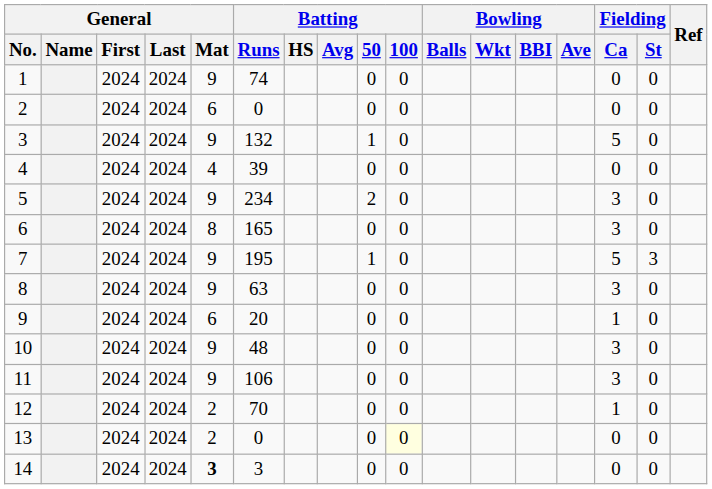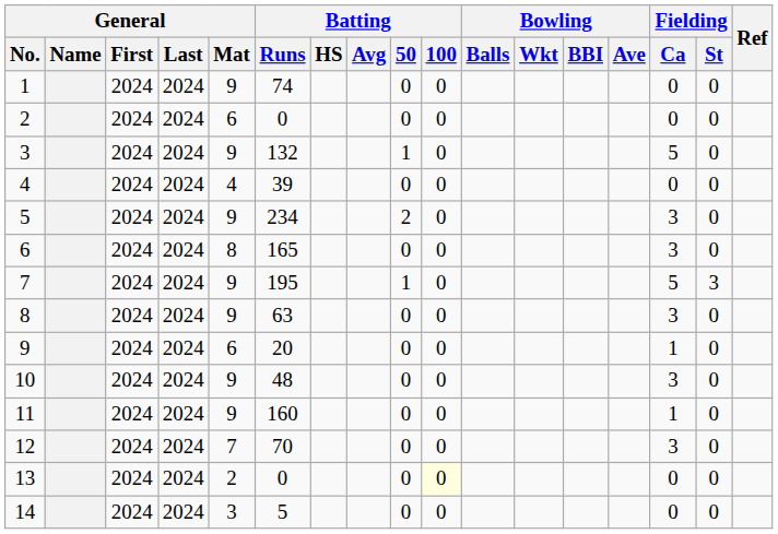11 | Batting / Runs: 106 -> 160
11 | Fielding / Ca: 3 -> 1
12 | General / Mat: 2 -> 7
12 | Fielding / Ca: 1 -> 3
14 | General / Mat: bold -> normal
14 | Batting / Runs: 3 -> 5
